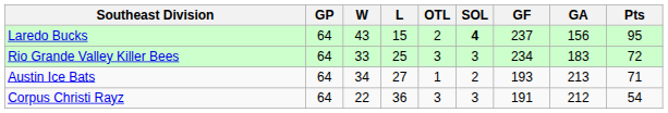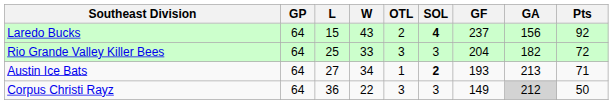columns swapped: W <-> L
Laredo Bucks | Pts: 95 -> 92
Rio Grande Valley Killer Bees | GF: 234 -> 204
Rio Grande Valley Killer Bees | GA: 183 -> 182
Austin Ice Bats | SOL: normal -> bold
Corpus Christi Rayz | GF: 191 -> 149
Corpus Christi Rayz | GA: no background -> lightgrey background
Corpus Christi Rayz | Pts: 54 -> 50
